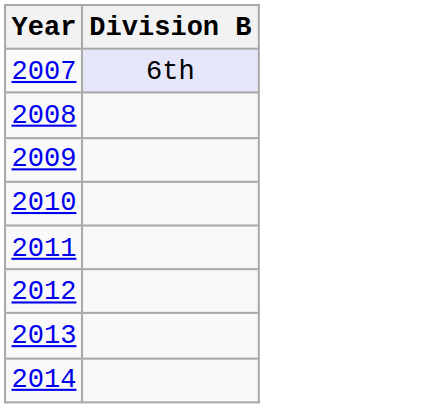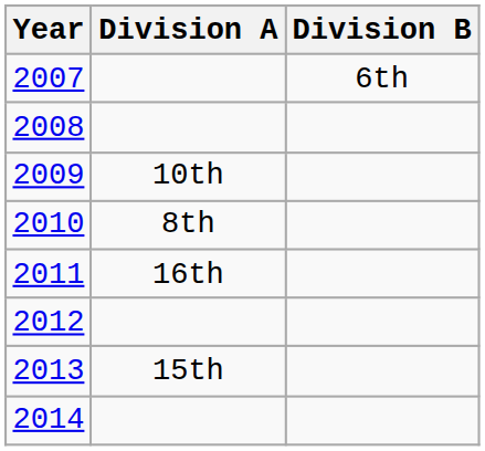+ column: Division A | 10th | 8th | 16th | 15th
2007 | Division B: lavender background -> no background
